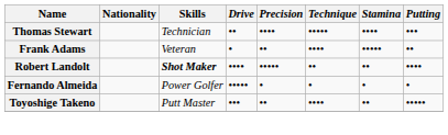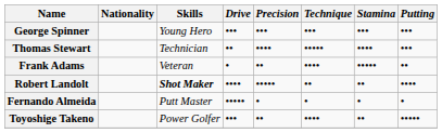+ row: George Spinner | Young Hero | ••• | ••• | ••• | ••• | •••
Fernando Almeida | Skills: Power Golfer -> Putt Master
Toyoshige Takeno | Skills: Putt Master -> Power Golfer
